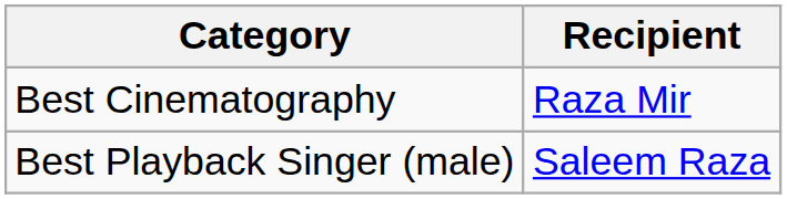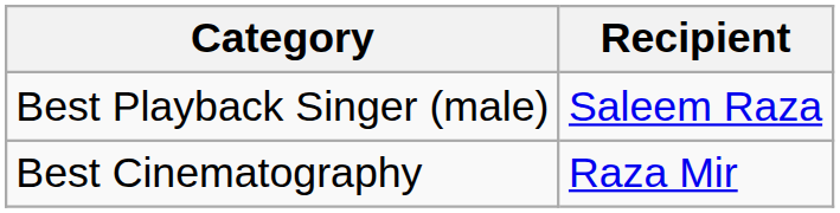rows swapped: Best Cinematography <-> Best Playback Singer (male)
